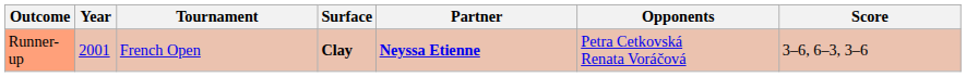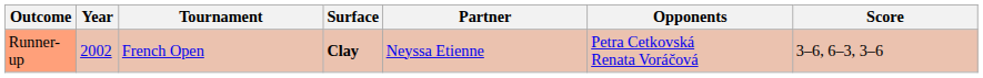Runner-up | Year: 2001 -> 2002
Runner-up | Partner: bold -> normal
